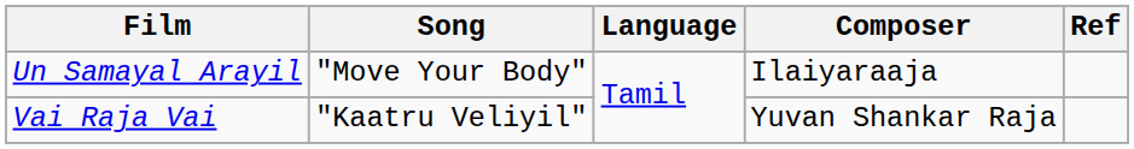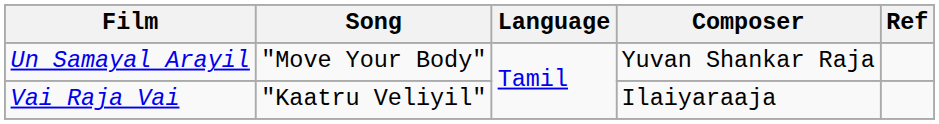Un Samayal Arayil | Composer: Ilaiyaraaja -> Yuvan Shankar Raja
Vai Raja Vai | Composer: Yuvan Shankar Raja -> Ilaiyaraaja
